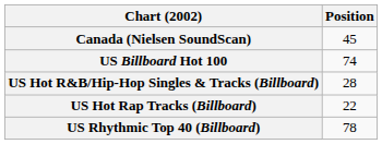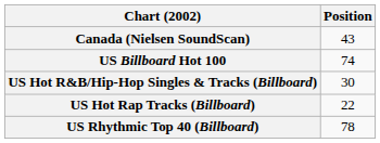Canada (Nielsen SoundScan) | Position: 45 -> 43
US Hot R&B/Hip-Hop Singles & Tracks (Billboard) | Position: 28 -> 30
